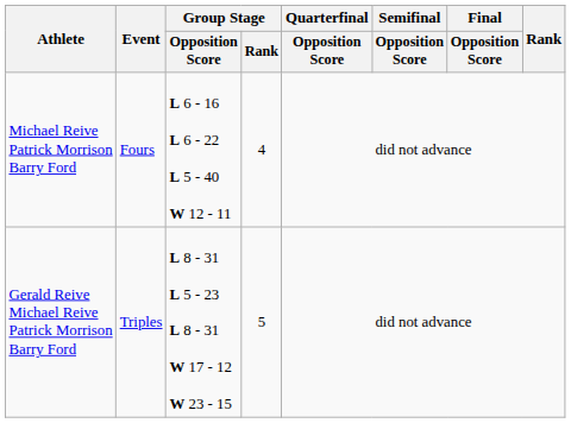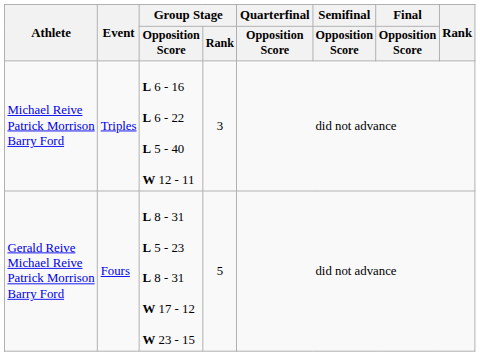Michael Reive Patrick Morrison Barry Ford | Event: Fours -> Triples
Michael Reive Patrick Morrison Barry Ford | Group Stage / Rank: 4 -> 3
Gerald Reive Michael Reive Patrick Morrison Barry Ford | Event: Triples -> Fours
